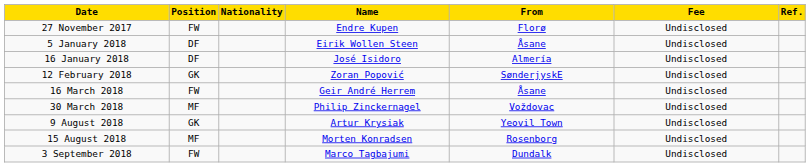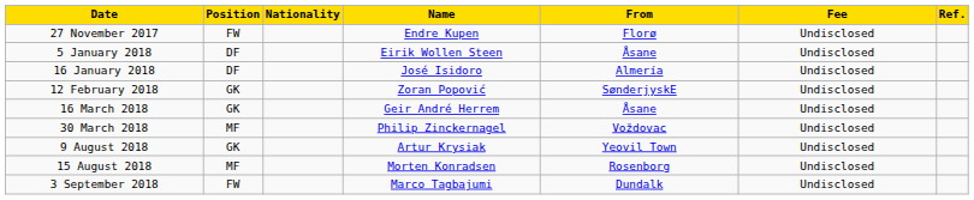16 March 2018 | Position: FW -> GK
